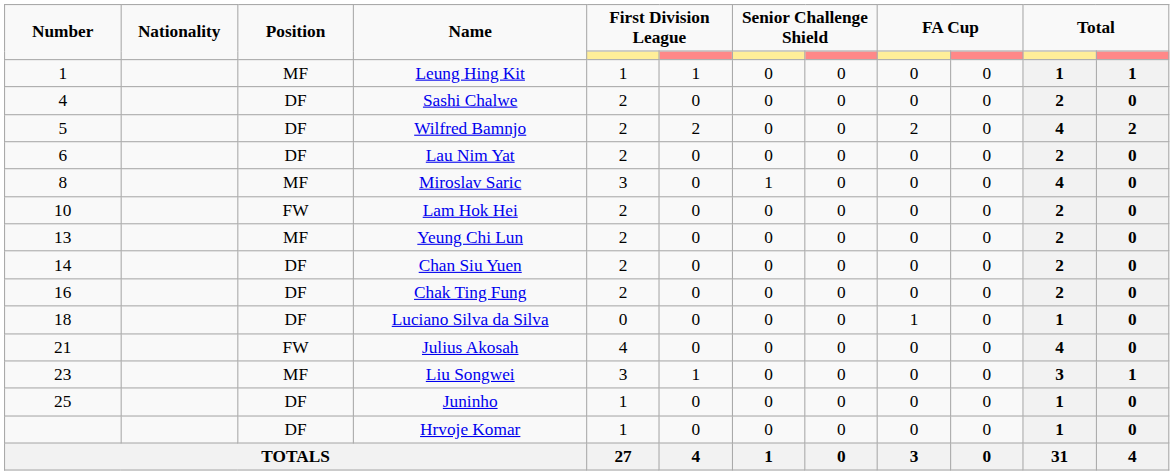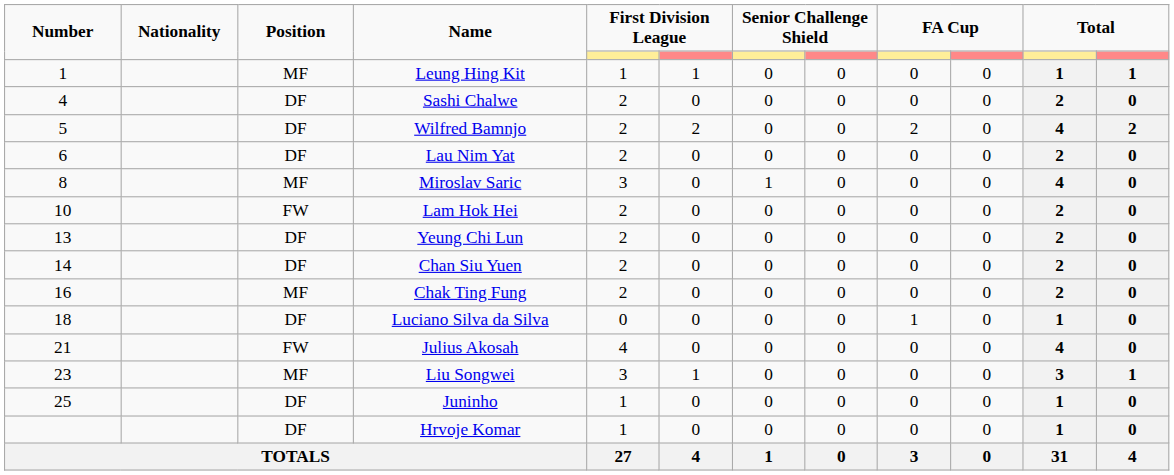Yeung Chi Lun | Position: MF -> DF
Chak Ting Fung | Position: DF -> MF
